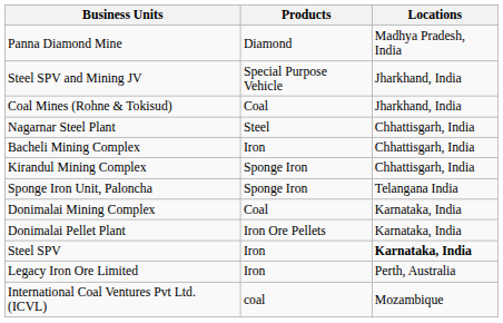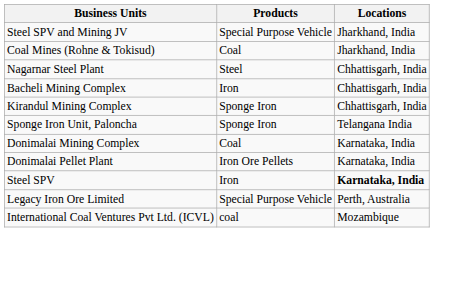- row: Panna Diamond Mine | Diamond | Madhya Pradesh, India
Legacy Iron Ore Limited | Products: Iron -> Special Purpose Vehicle
